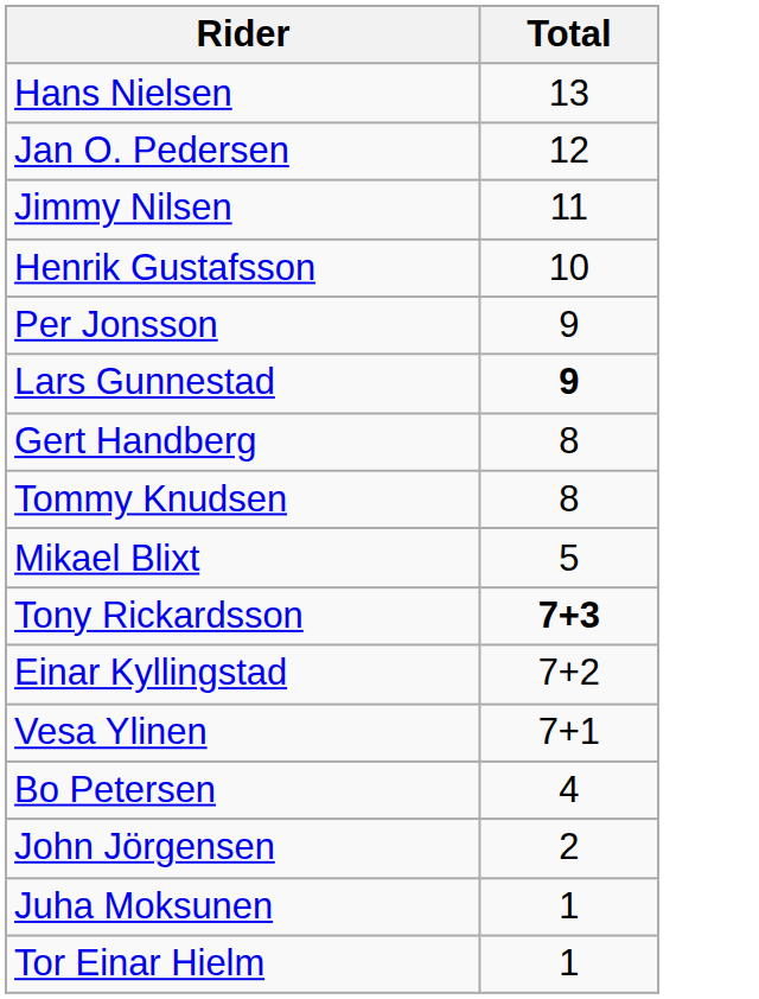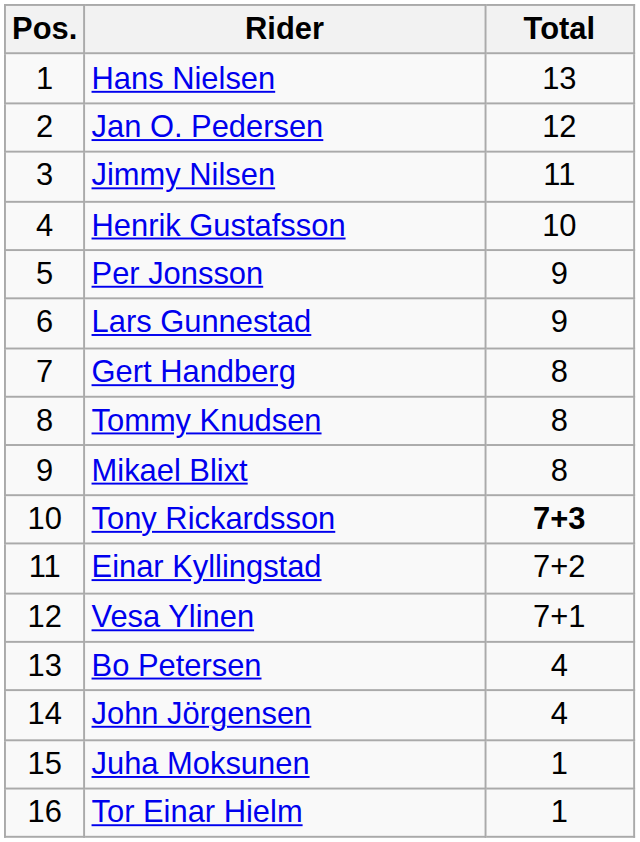+ column: Pos. | 1 | 2 | 3 | 4 | 5 | 6 | 7 | 8 | 9 | 10 | 11 | 12 | 13 | 14 | 15 | 16
Lars Gunnestad | Total: bold -> normal
Mikael Blixt | Total: 5 -> 8
John Jörgensen | Total: 2 -> 4
